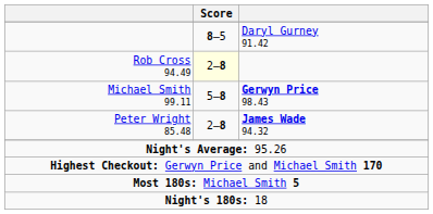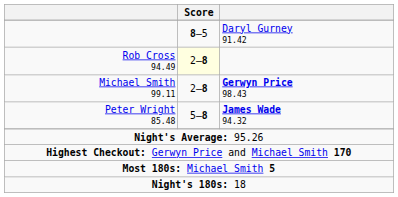Michael Smith 99.11 | Score: 5–8 -> 2–8
Peter Wright 85.48 | Score: 2–8 -> 5–8
